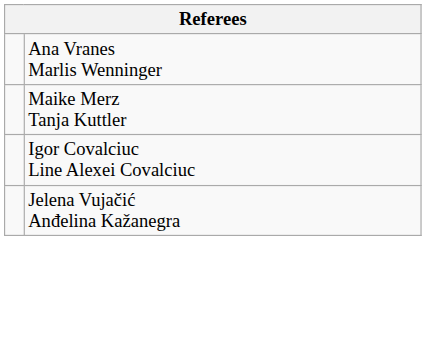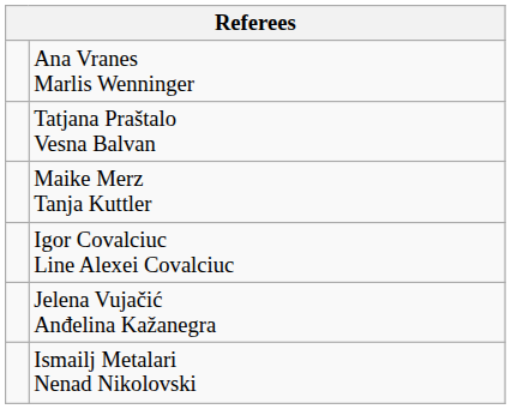+ row: Tatjana Praštalo Vesna Balvan
+ row: Ismailj Metalari Nenad Nikolovski
